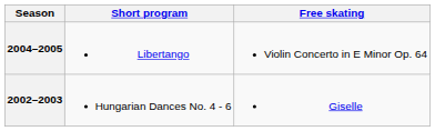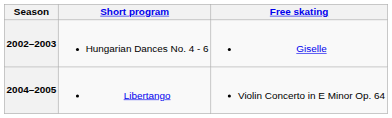rows swapped: 2002–2003 <-> 2004–2005
